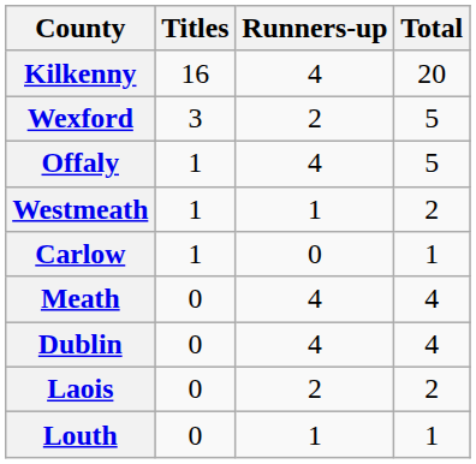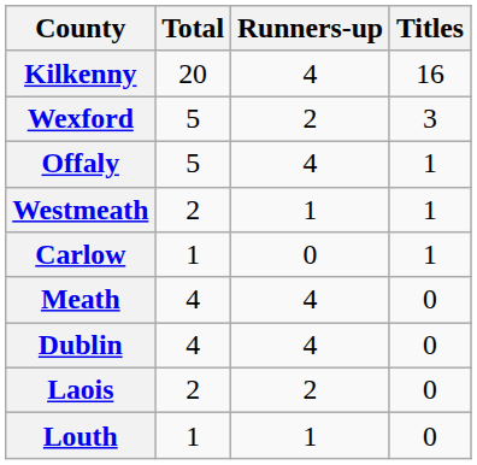columns swapped: Titles <-> Total
